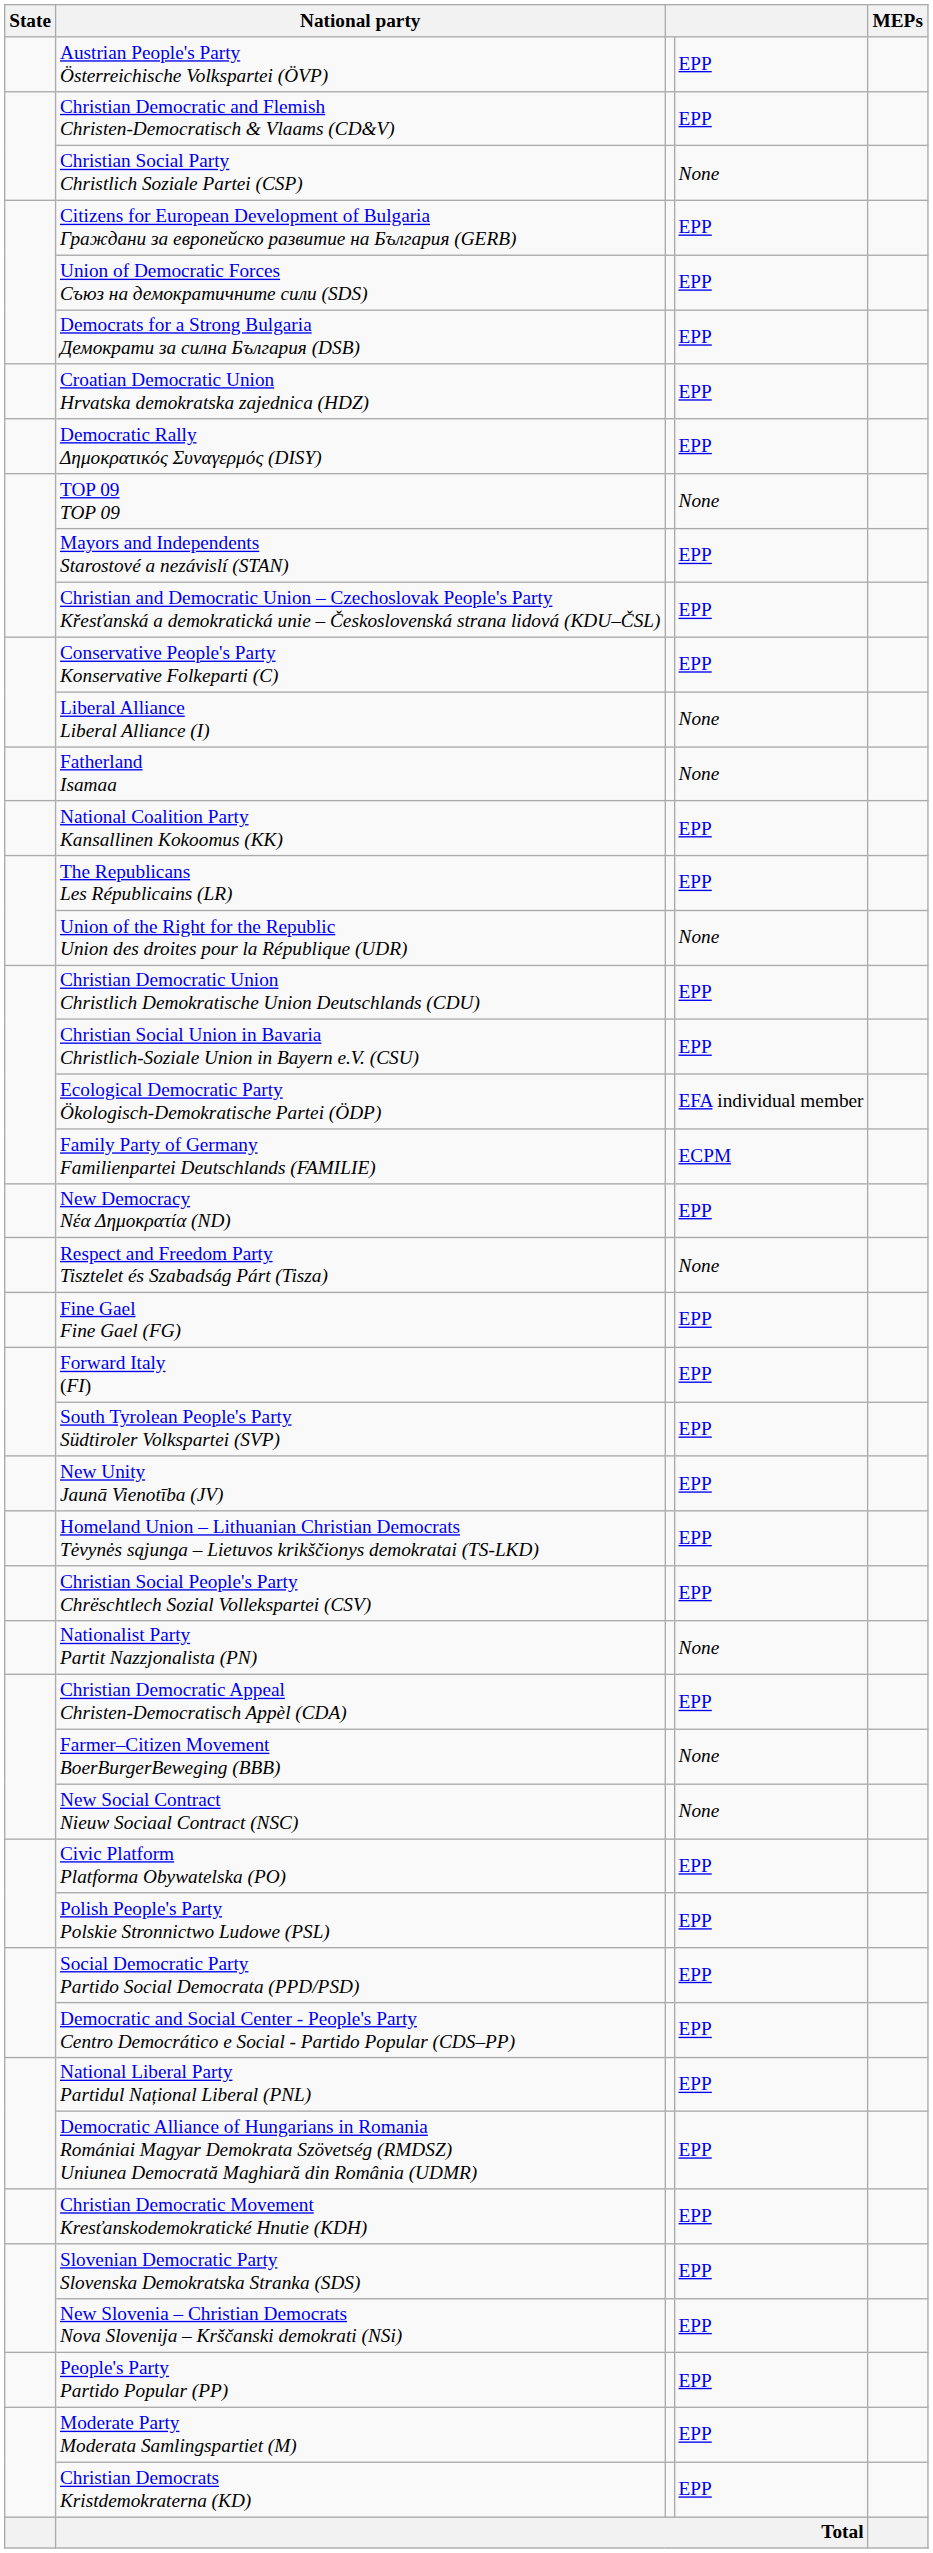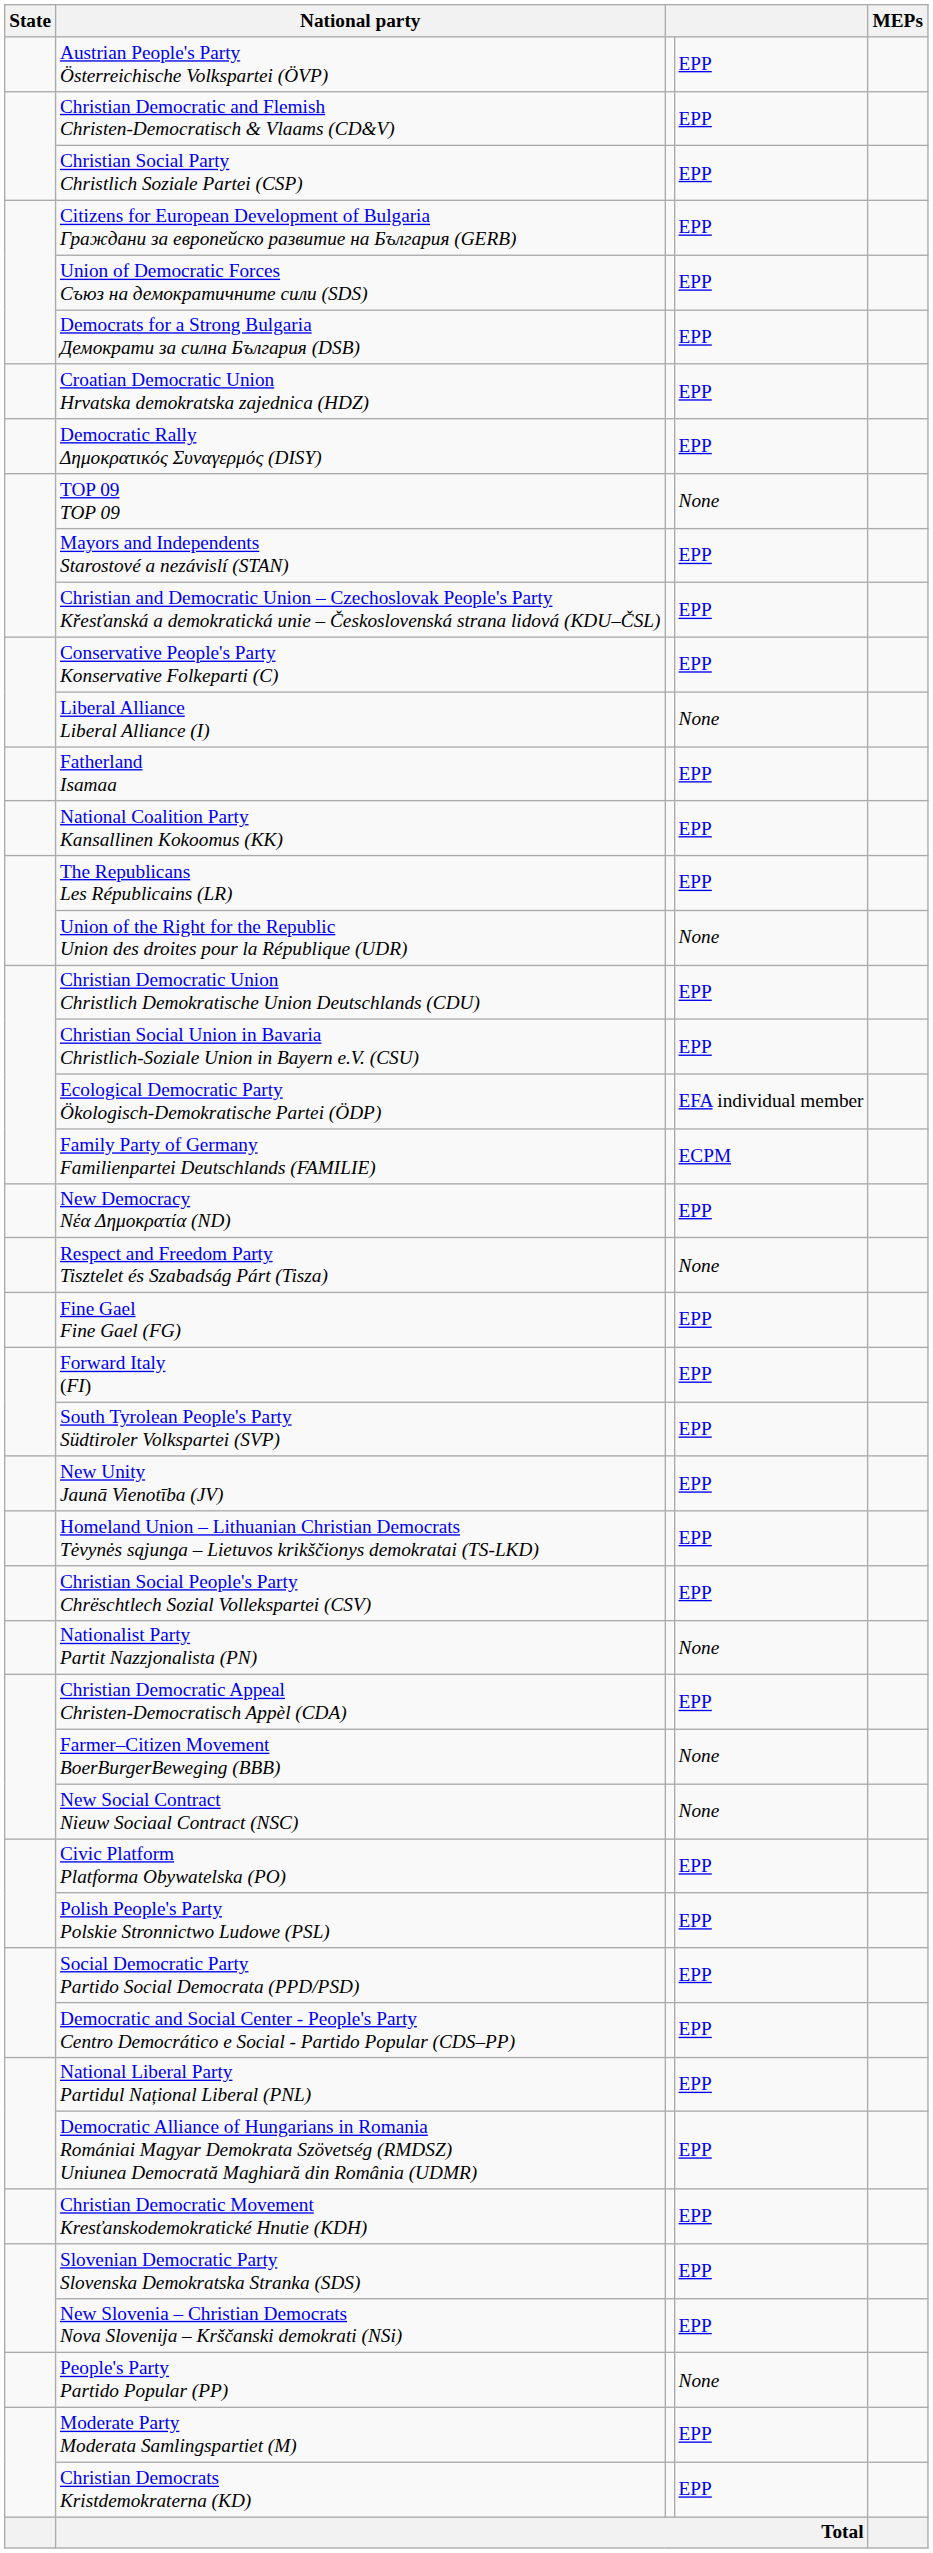Christian Social Party Christlich Soziale Partei (CSP) | column 4: None -> EPP
Fatherland Isamaa | column 4: None -> EPP
People's Party Partido Popular (PP) | column 4: EPP -> None
